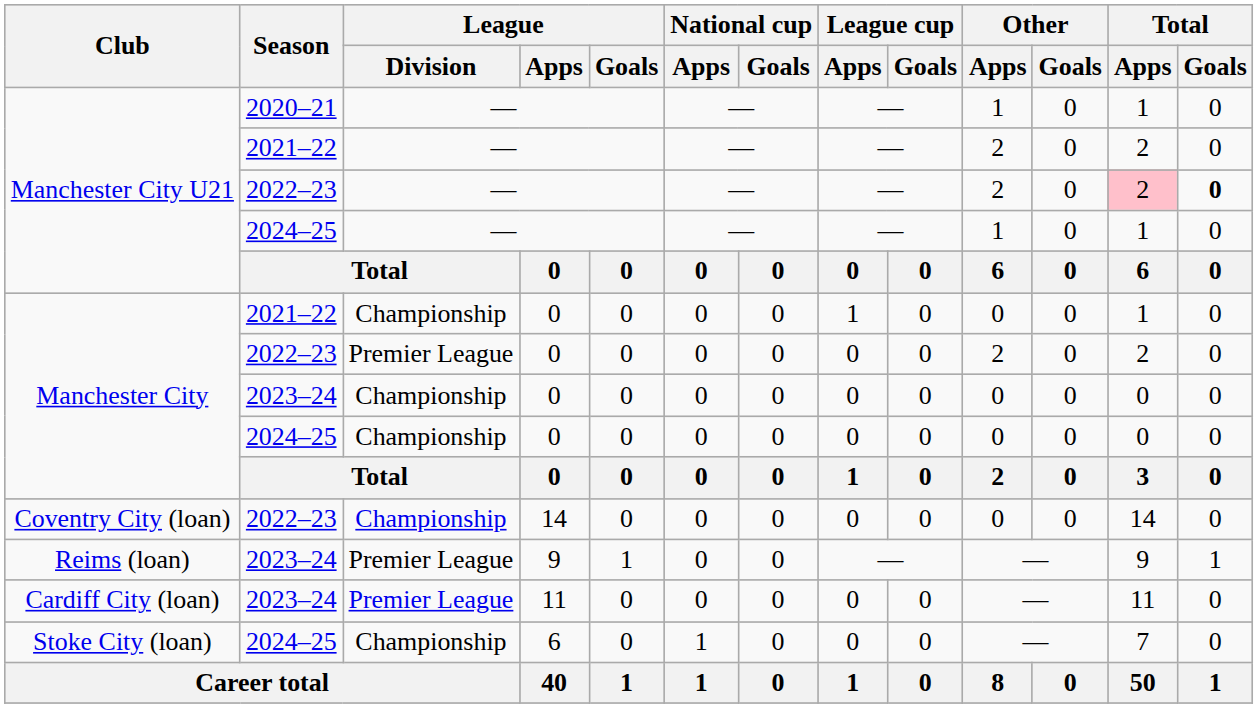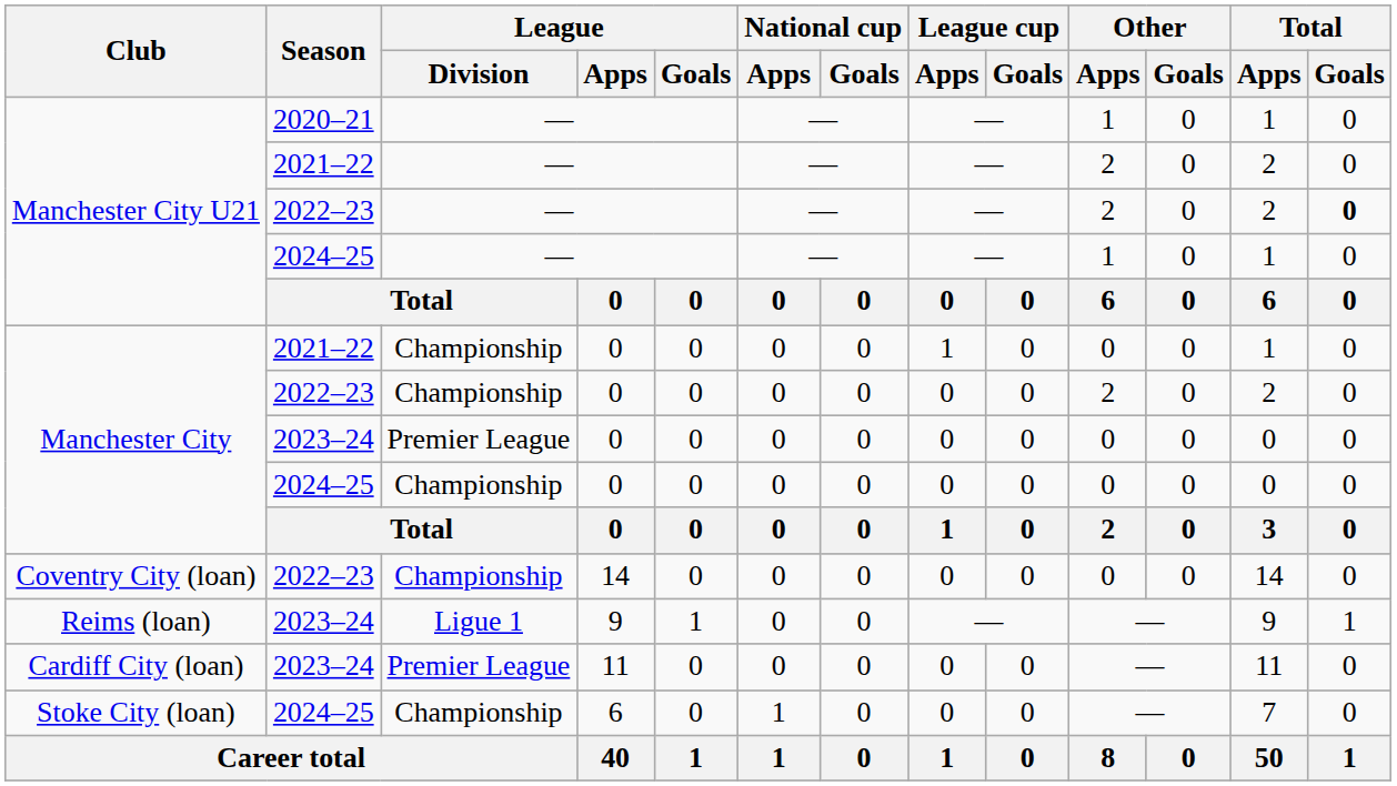Manchester City U21 / 2022–23 | Total / Apps: pink background -> no background
Manchester City / 2022–23 | League / Division: Premier League -> Championship
Manchester City / 2023–24 | League / Division: Championship -> Premier League
Reims (loan) | League / Division: Premier League -> Ligue 1
